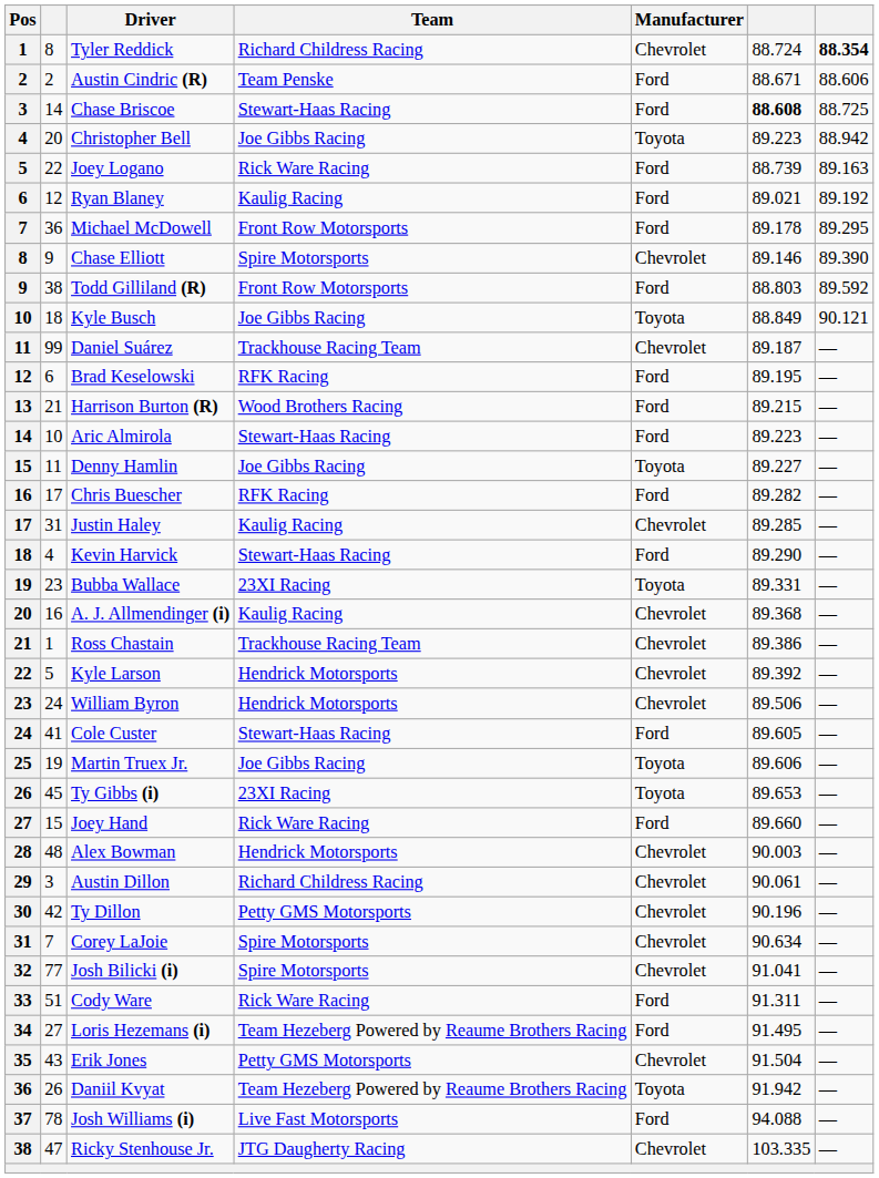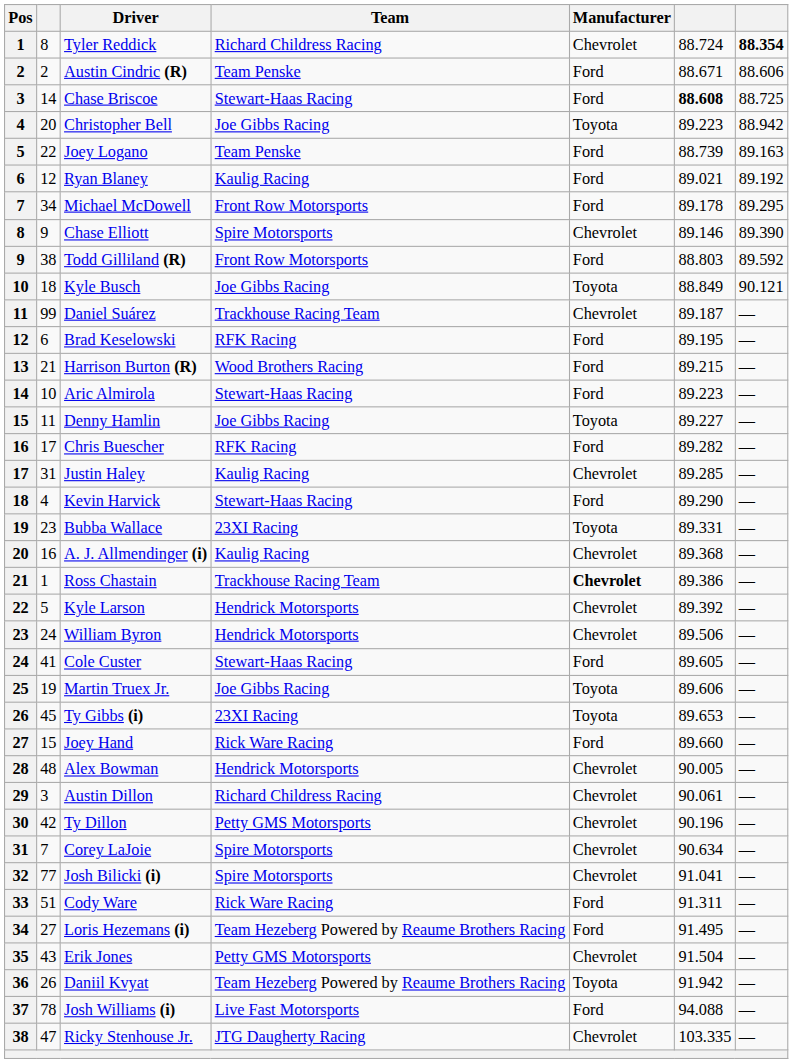Joey Logano | Team: Rick Ware Racing -> Team Penske
Michael McDowell | column 2: 36 -> 34
Ross Chastain | Manufacturer: normal -> bold
Alex Bowman | column 6: 90.003 -> 90.005
